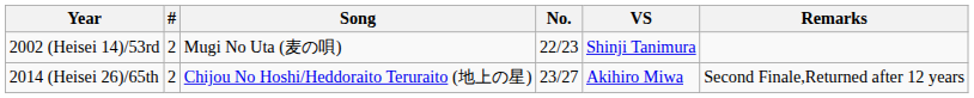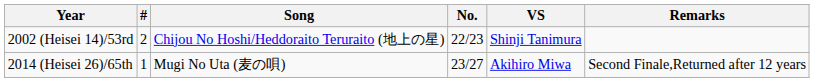2002 (Heisei 14)/53rd | Song: Mugi No Uta (麦の唄) -> Chijou No Hoshi/Heddoraito Teruraito (地上の星)
2014 (Heisei 26)/65th | #: 2 -> 1
2014 (Heisei 26)/65th | Song: Chijou No Hoshi/Heddoraito Teruraito (地上の星) -> Mugi No Uta (麦の唄)
